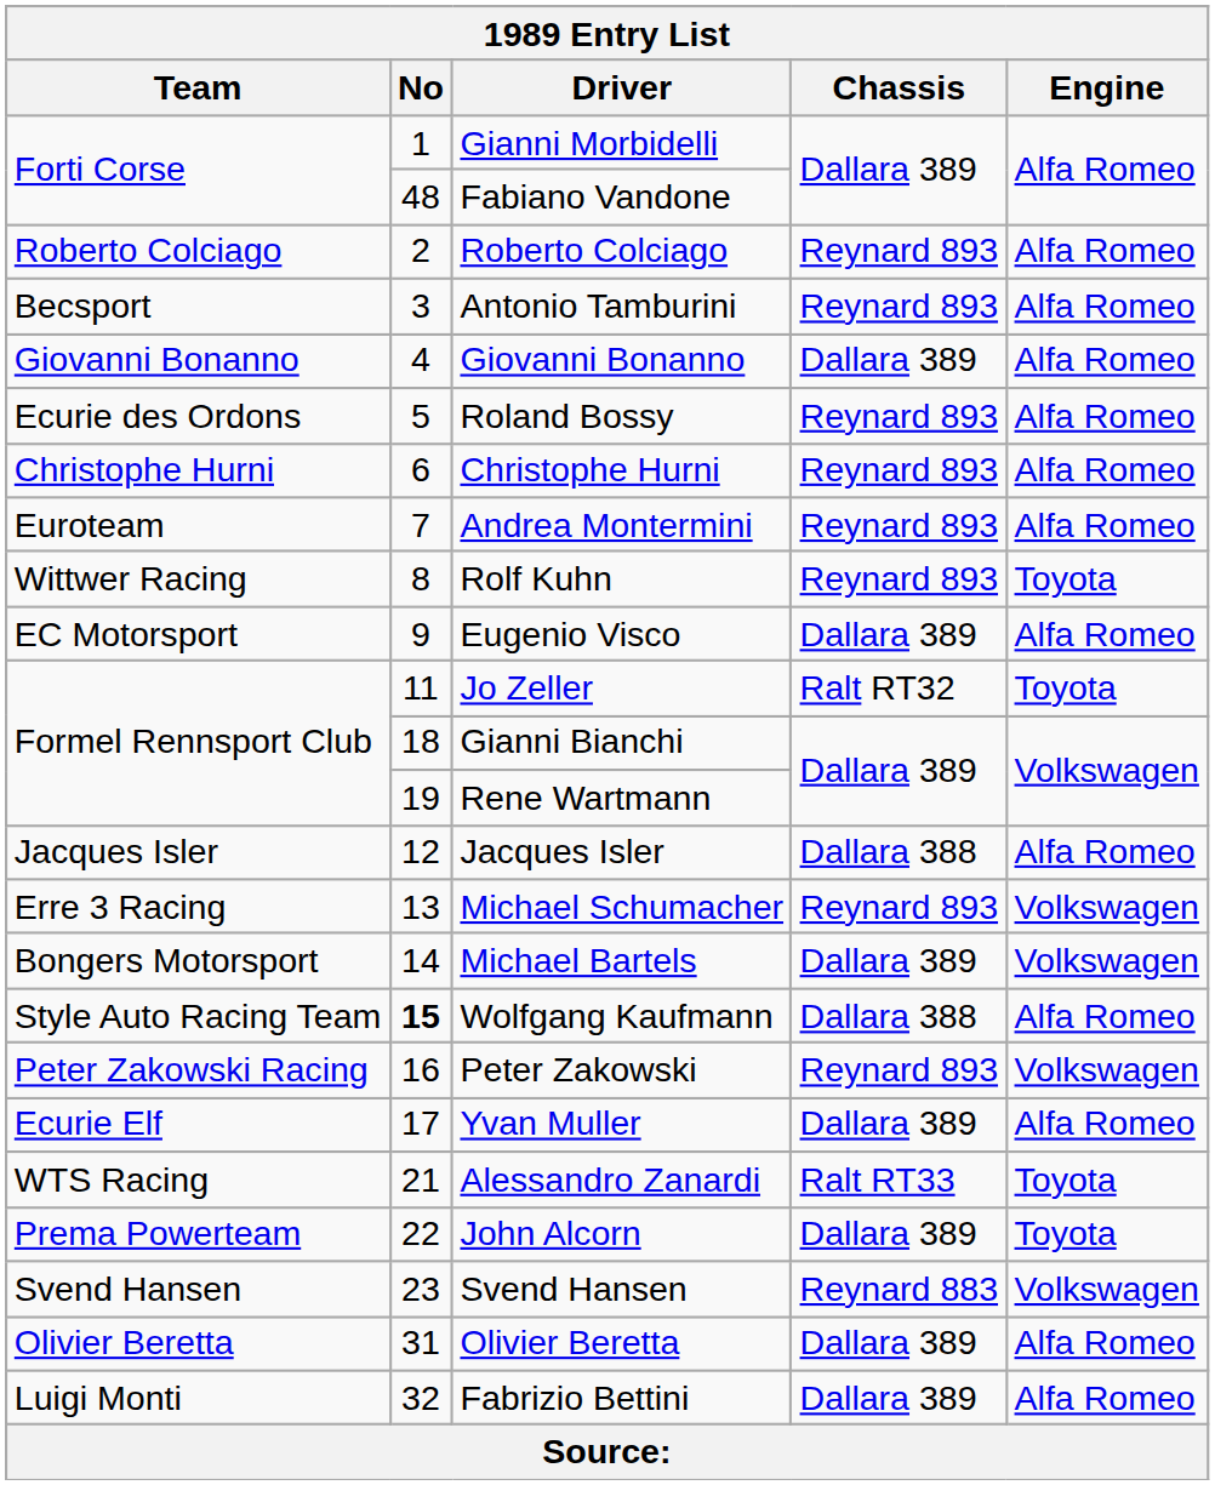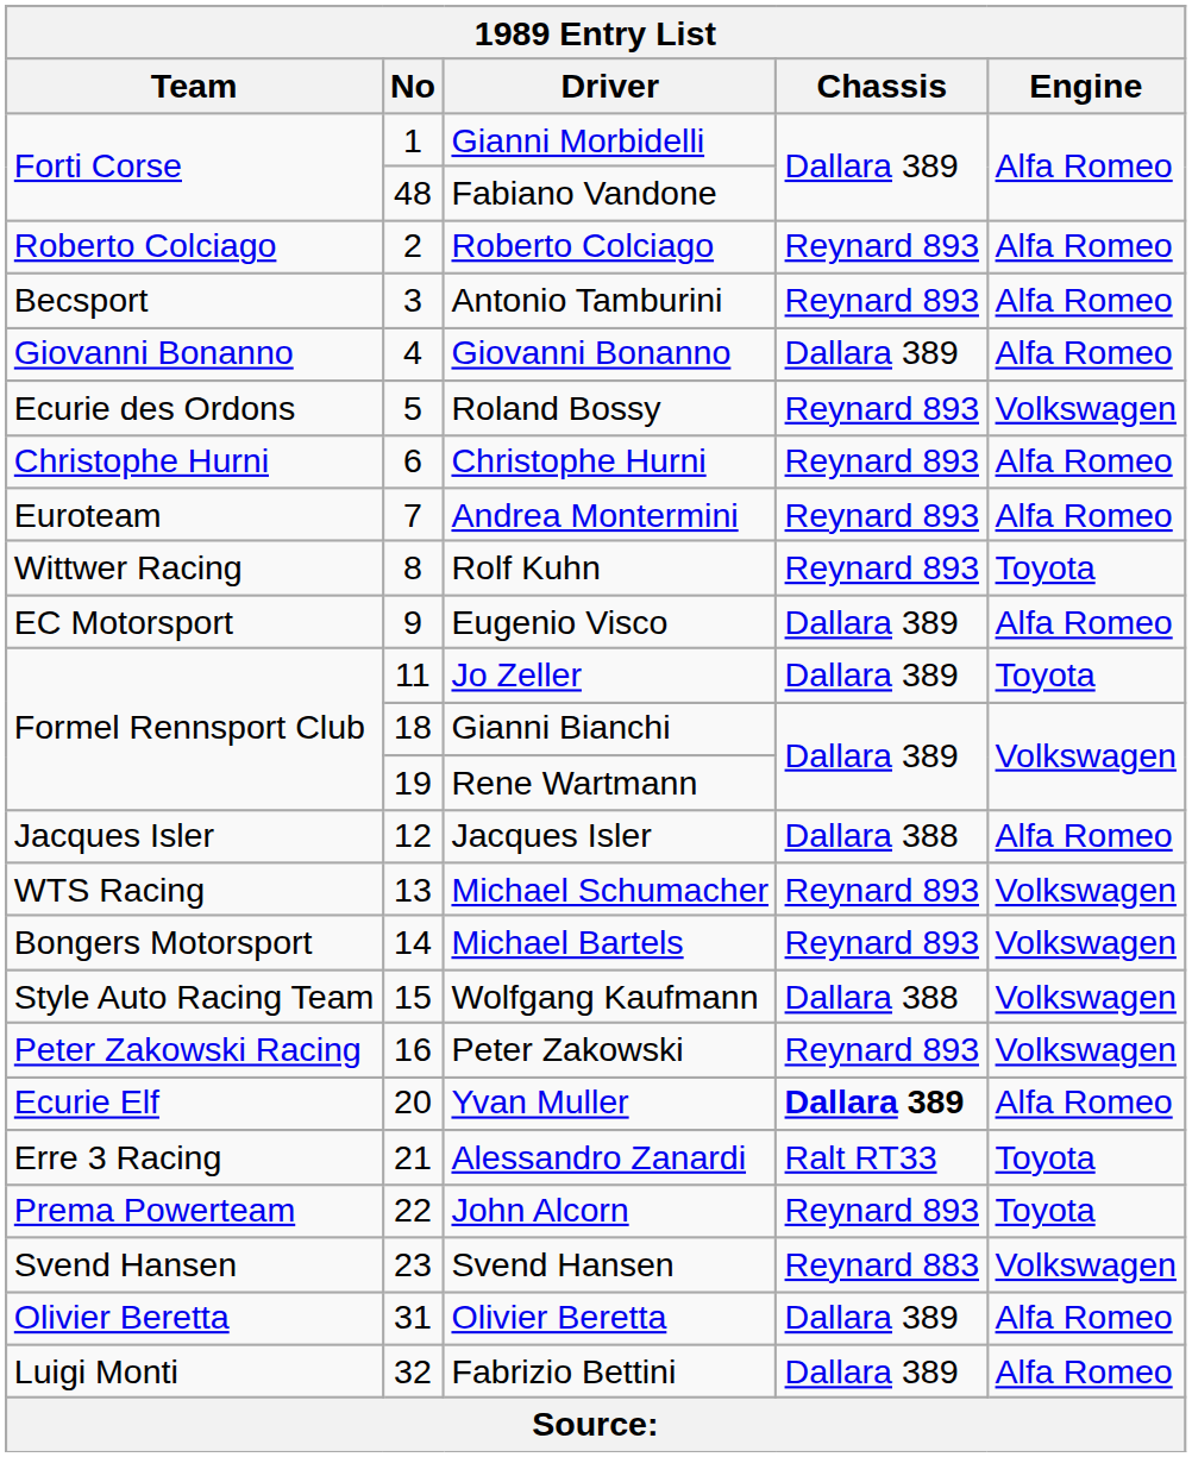Roland Bossy | Engine: Alfa Romeo -> Volkswagen
Jo Zeller | Chassis: Ralt RT32 -> Dallara 389
Michael Schumacher | Team: Erre 3 Racing -> WTS Racing
Michael Bartels | Chassis: Dallara 389 -> Reynard 893
Wolfgang Kaufmann | No: bold -> normal
Wolfgang Kaufmann | Engine: Alfa Romeo -> Volkswagen
Yvan Muller | No: 17 -> 20
Yvan Muller | Chassis: normal -> bold
Alessandro Zanardi | Team: WTS Racing -> Erre 3 Racing
John Alcorn | Chassis: Dallara 389 -> Reynard 893
